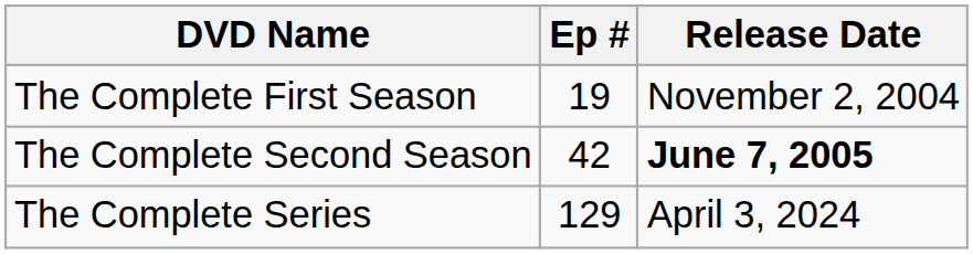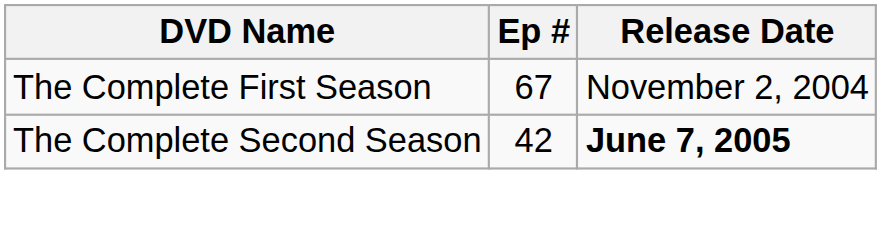The Complete First Season | Ep #: 19 -> 67
- row: The Complete Series | 129 | April 3, 2024
